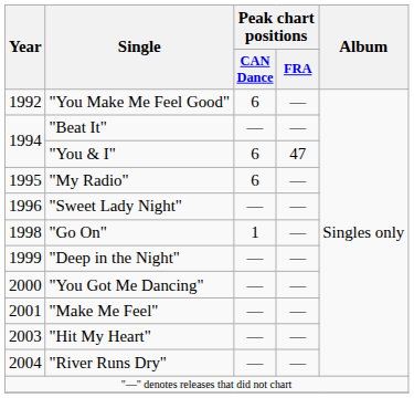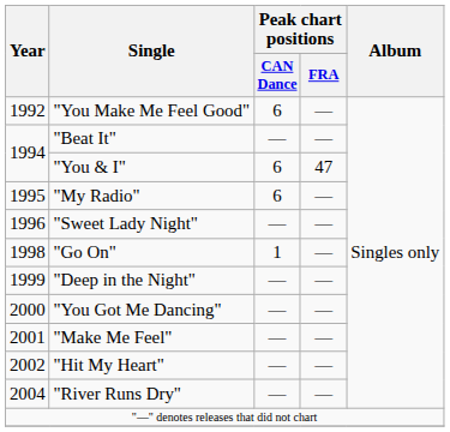"Hit My Heart" | Year: 2003 -> 2002
